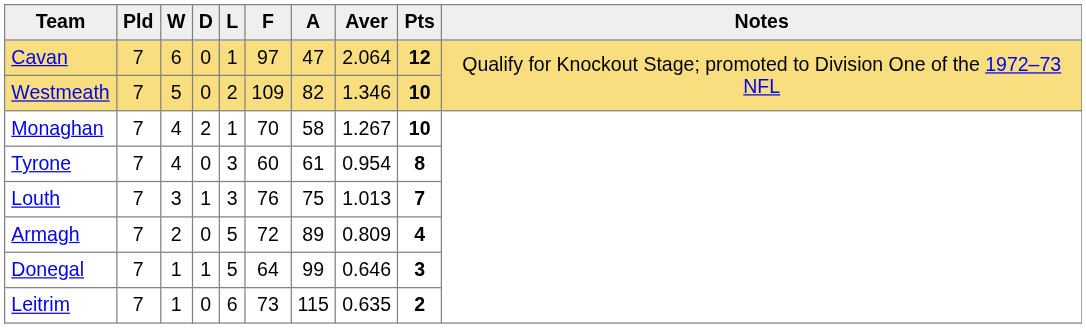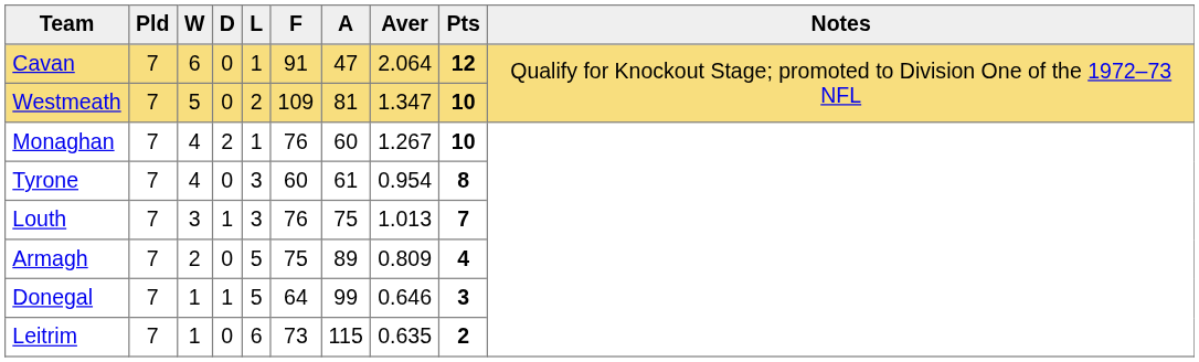Cavan | F: 97 -> 91
Westmeath | A: 82 -> 81
Westmeath | Aver: 1.346 -> 1.347
Monaghan | F: 70 -> 76
Monaghan | A: 58 -> 60
Armagh | F: 72 -> 75
